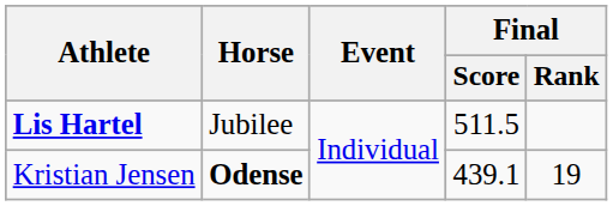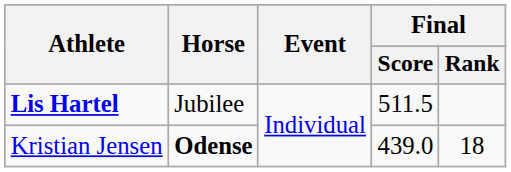Kristian Jensen | Final / Score: 439.1 -> 439.0
Kristian Jensen | Final / Rank: 19 -> 18
